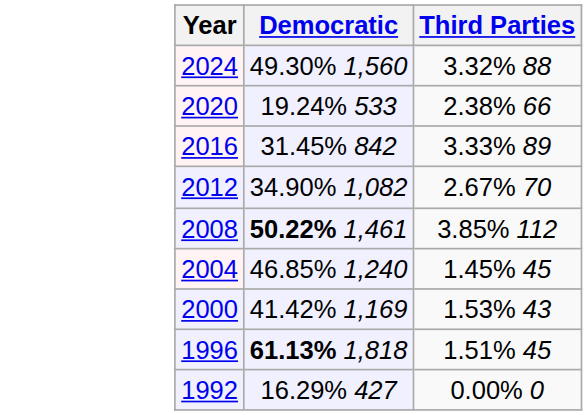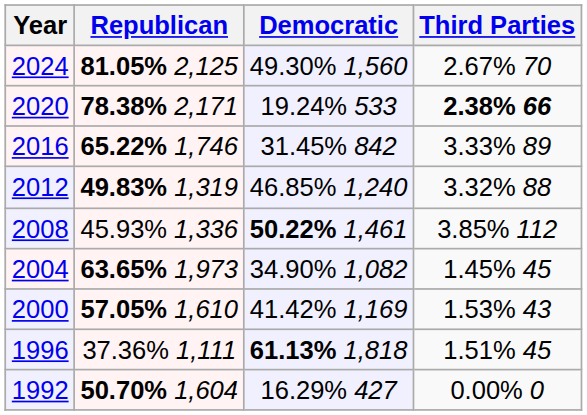+ column: Republican | 81.05% 2,125 | 78.38% 2,171 | 65.22% 1,746 | 49.83% 1,319 | 45.93% 1,336 | 63.65% 1,973 | 57.05% 1,610 | 37.36% 1,111 | 50.70% 1,604
2024 | Third Parties: 3.32% 88 -> 2.67% 70
2020 | Third Parties: normal -> bold
2012 | Democratic: 34.90% 1,082 -> 46.85% 1,240
2012 | Third Parties: 2.67% 70 -> 3.32% 88
2004 | Democratic: 46.85% 1,240 -> 34.90% 1,082
